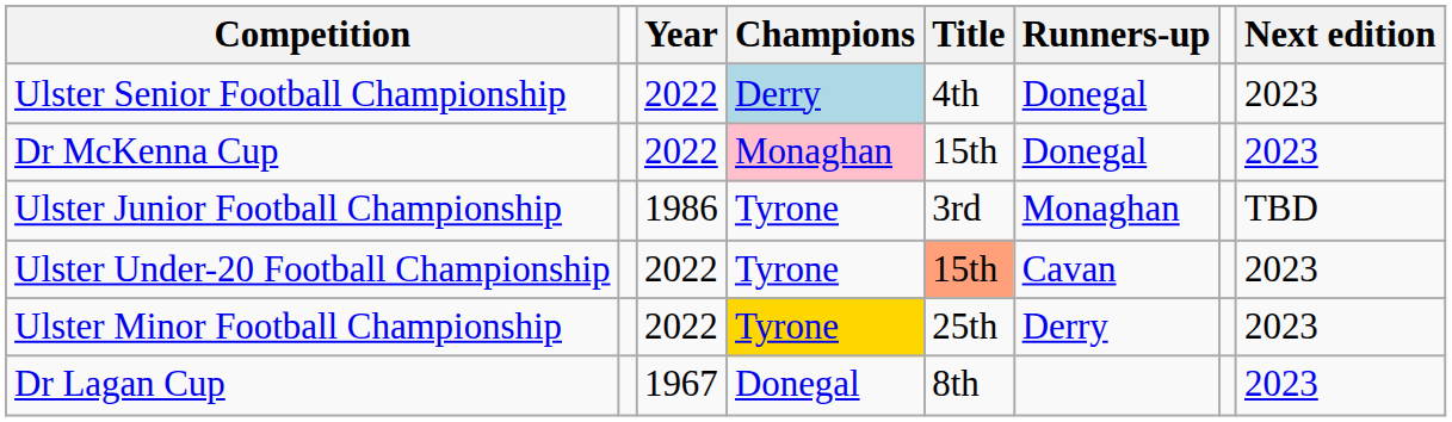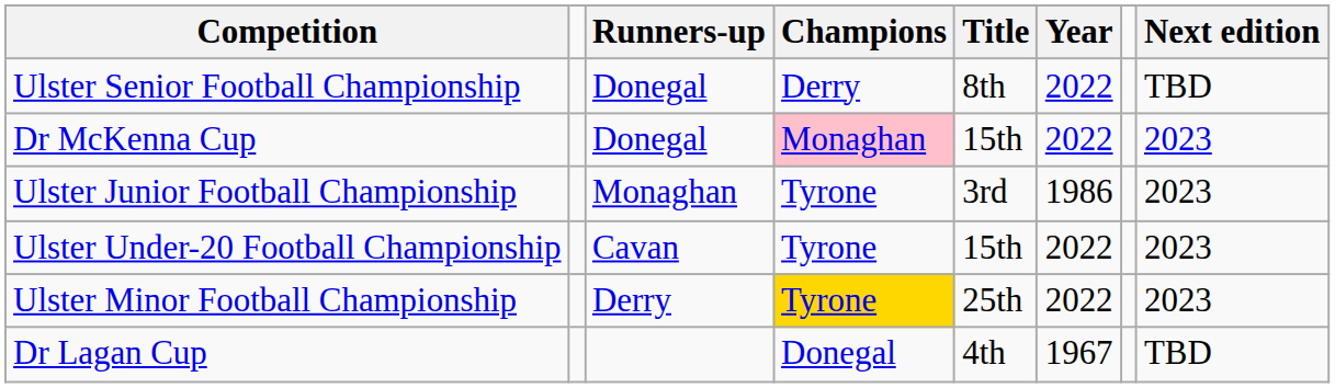columns swapped: Year <-> Runners-up
Ulster Senior Football Championship | Champions: lightblue background -> no background
Ulster Senior Football Championship | Title: 4th -> 8th
Ulster Senior Football Championship | Next edition: 2023 -> TBD
Ulster Junior Football Championship | Next edition: TBD -> 2023
Ulster Under-20 Football Championship | Title: lightsalmon background -> no background
Dr Lagan Cup | Title: 8th -> 4th
Dr Lagan Cup | Next edition: 2023 -> TBD
